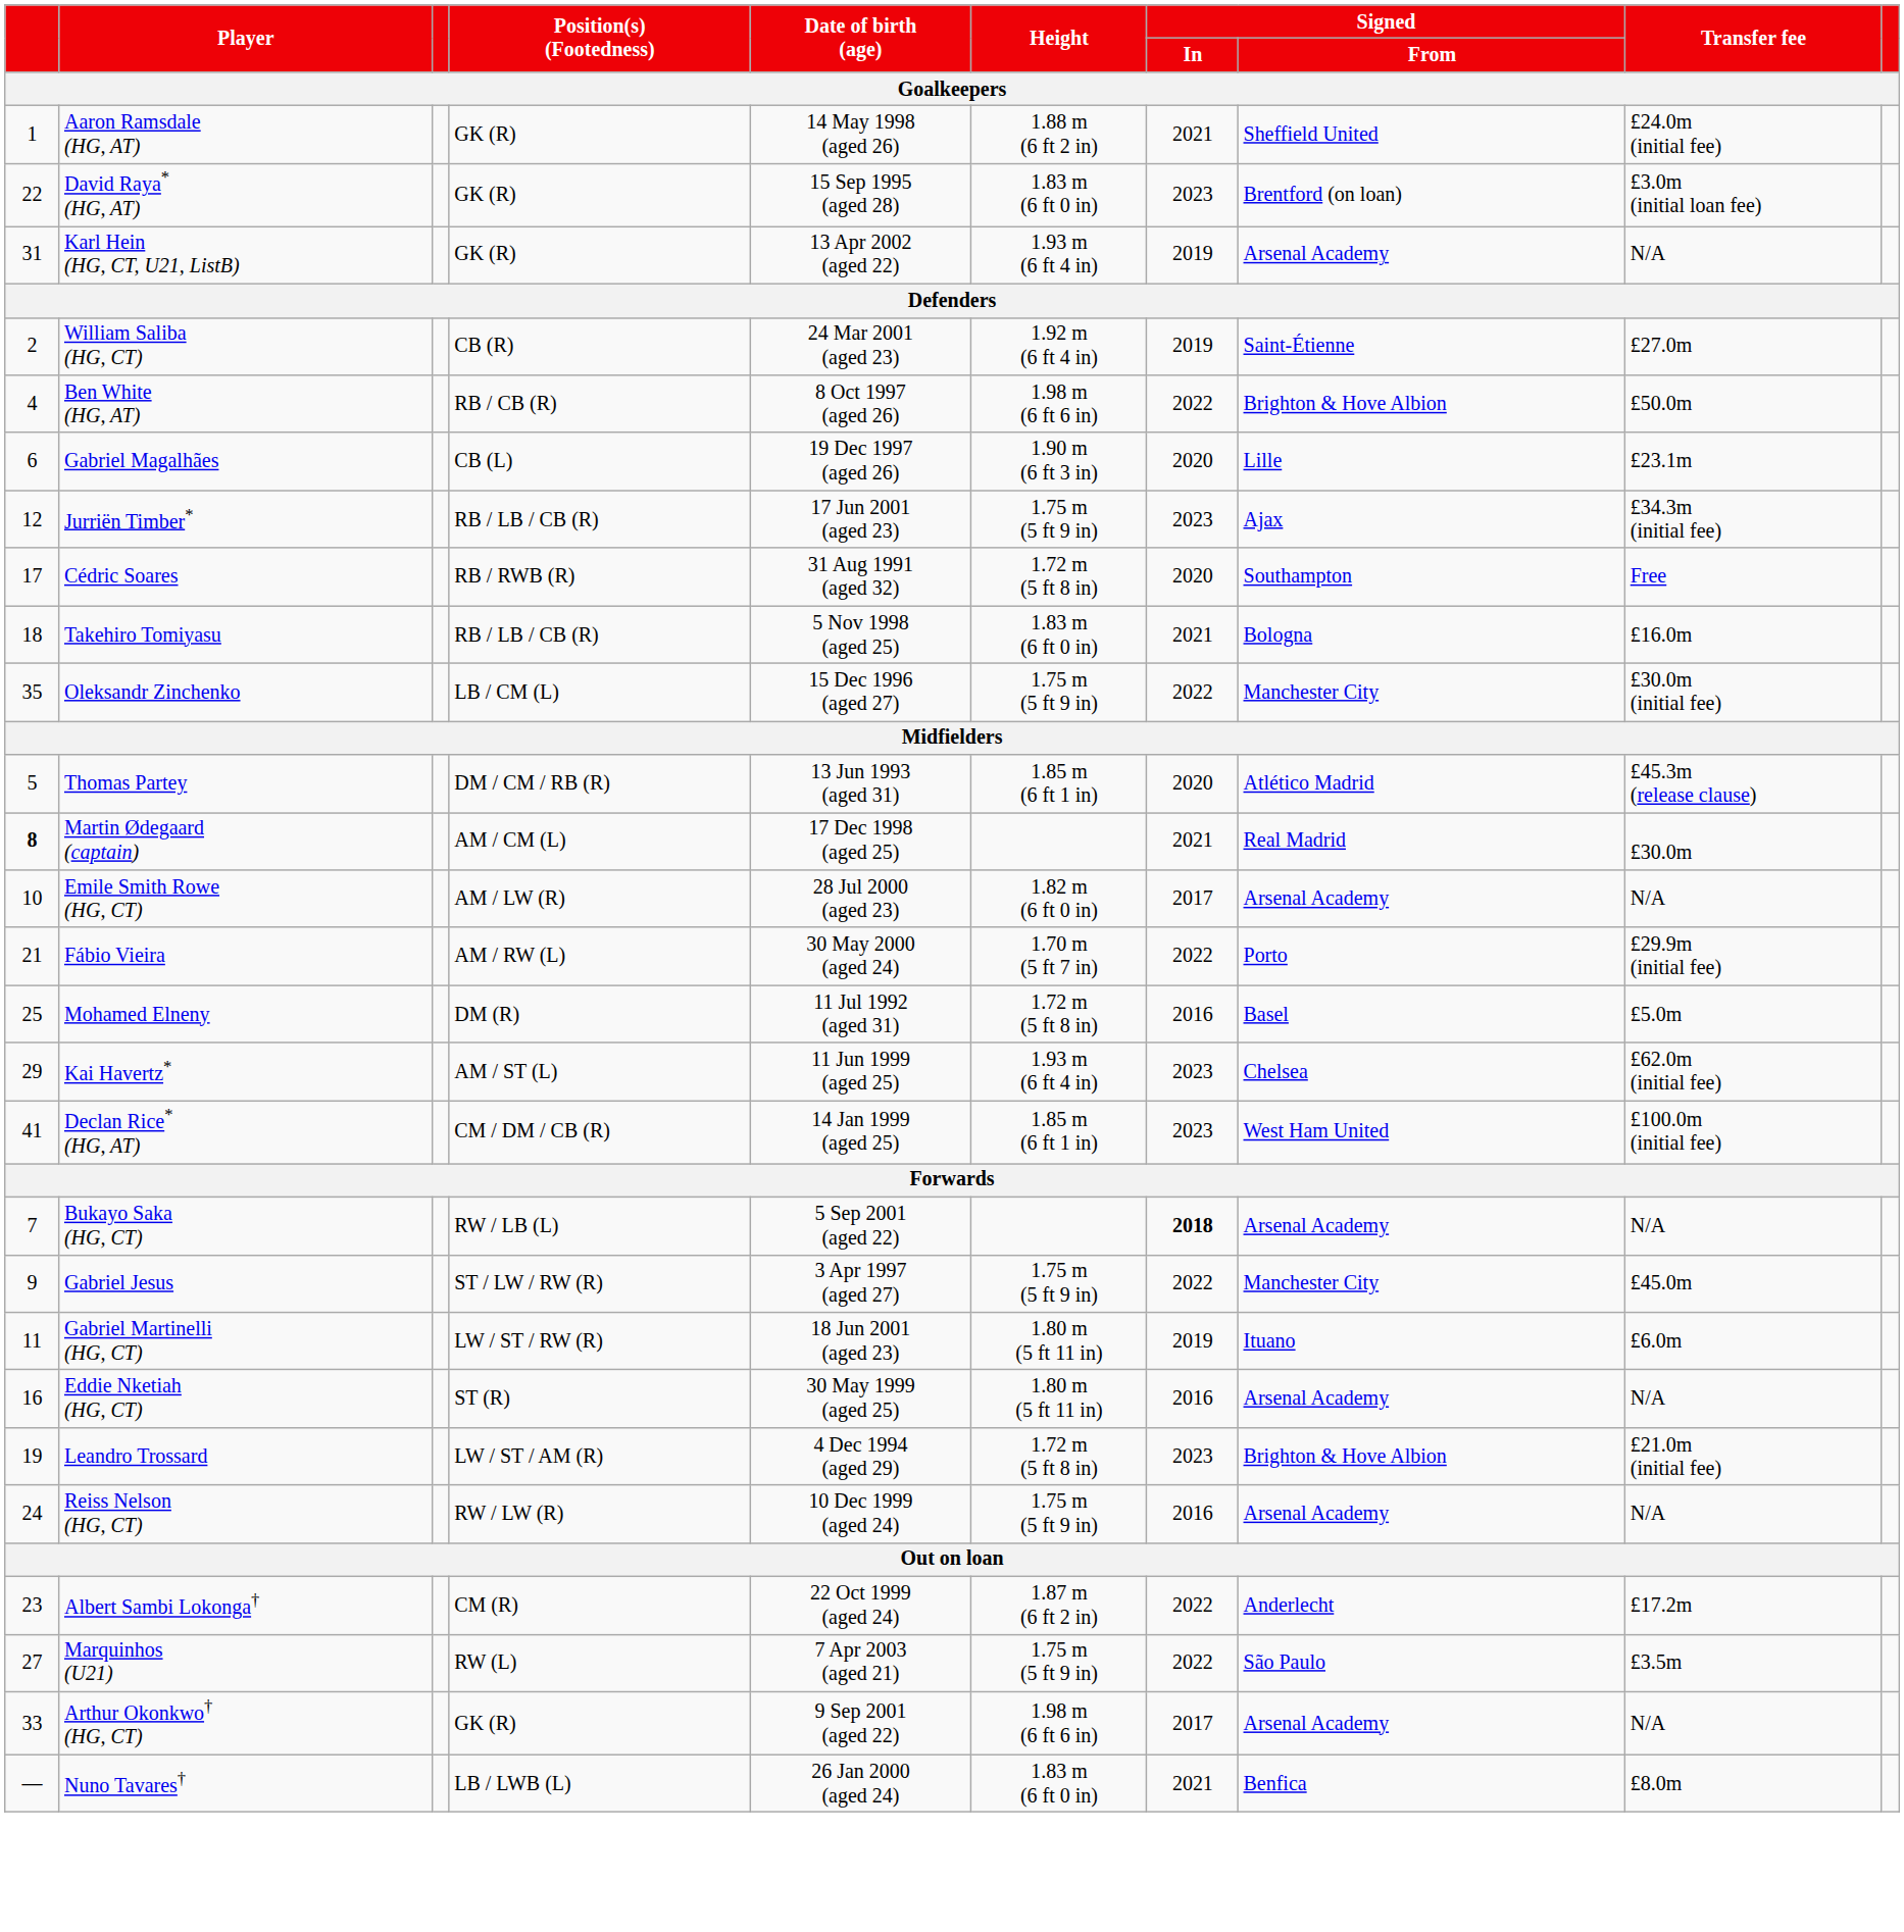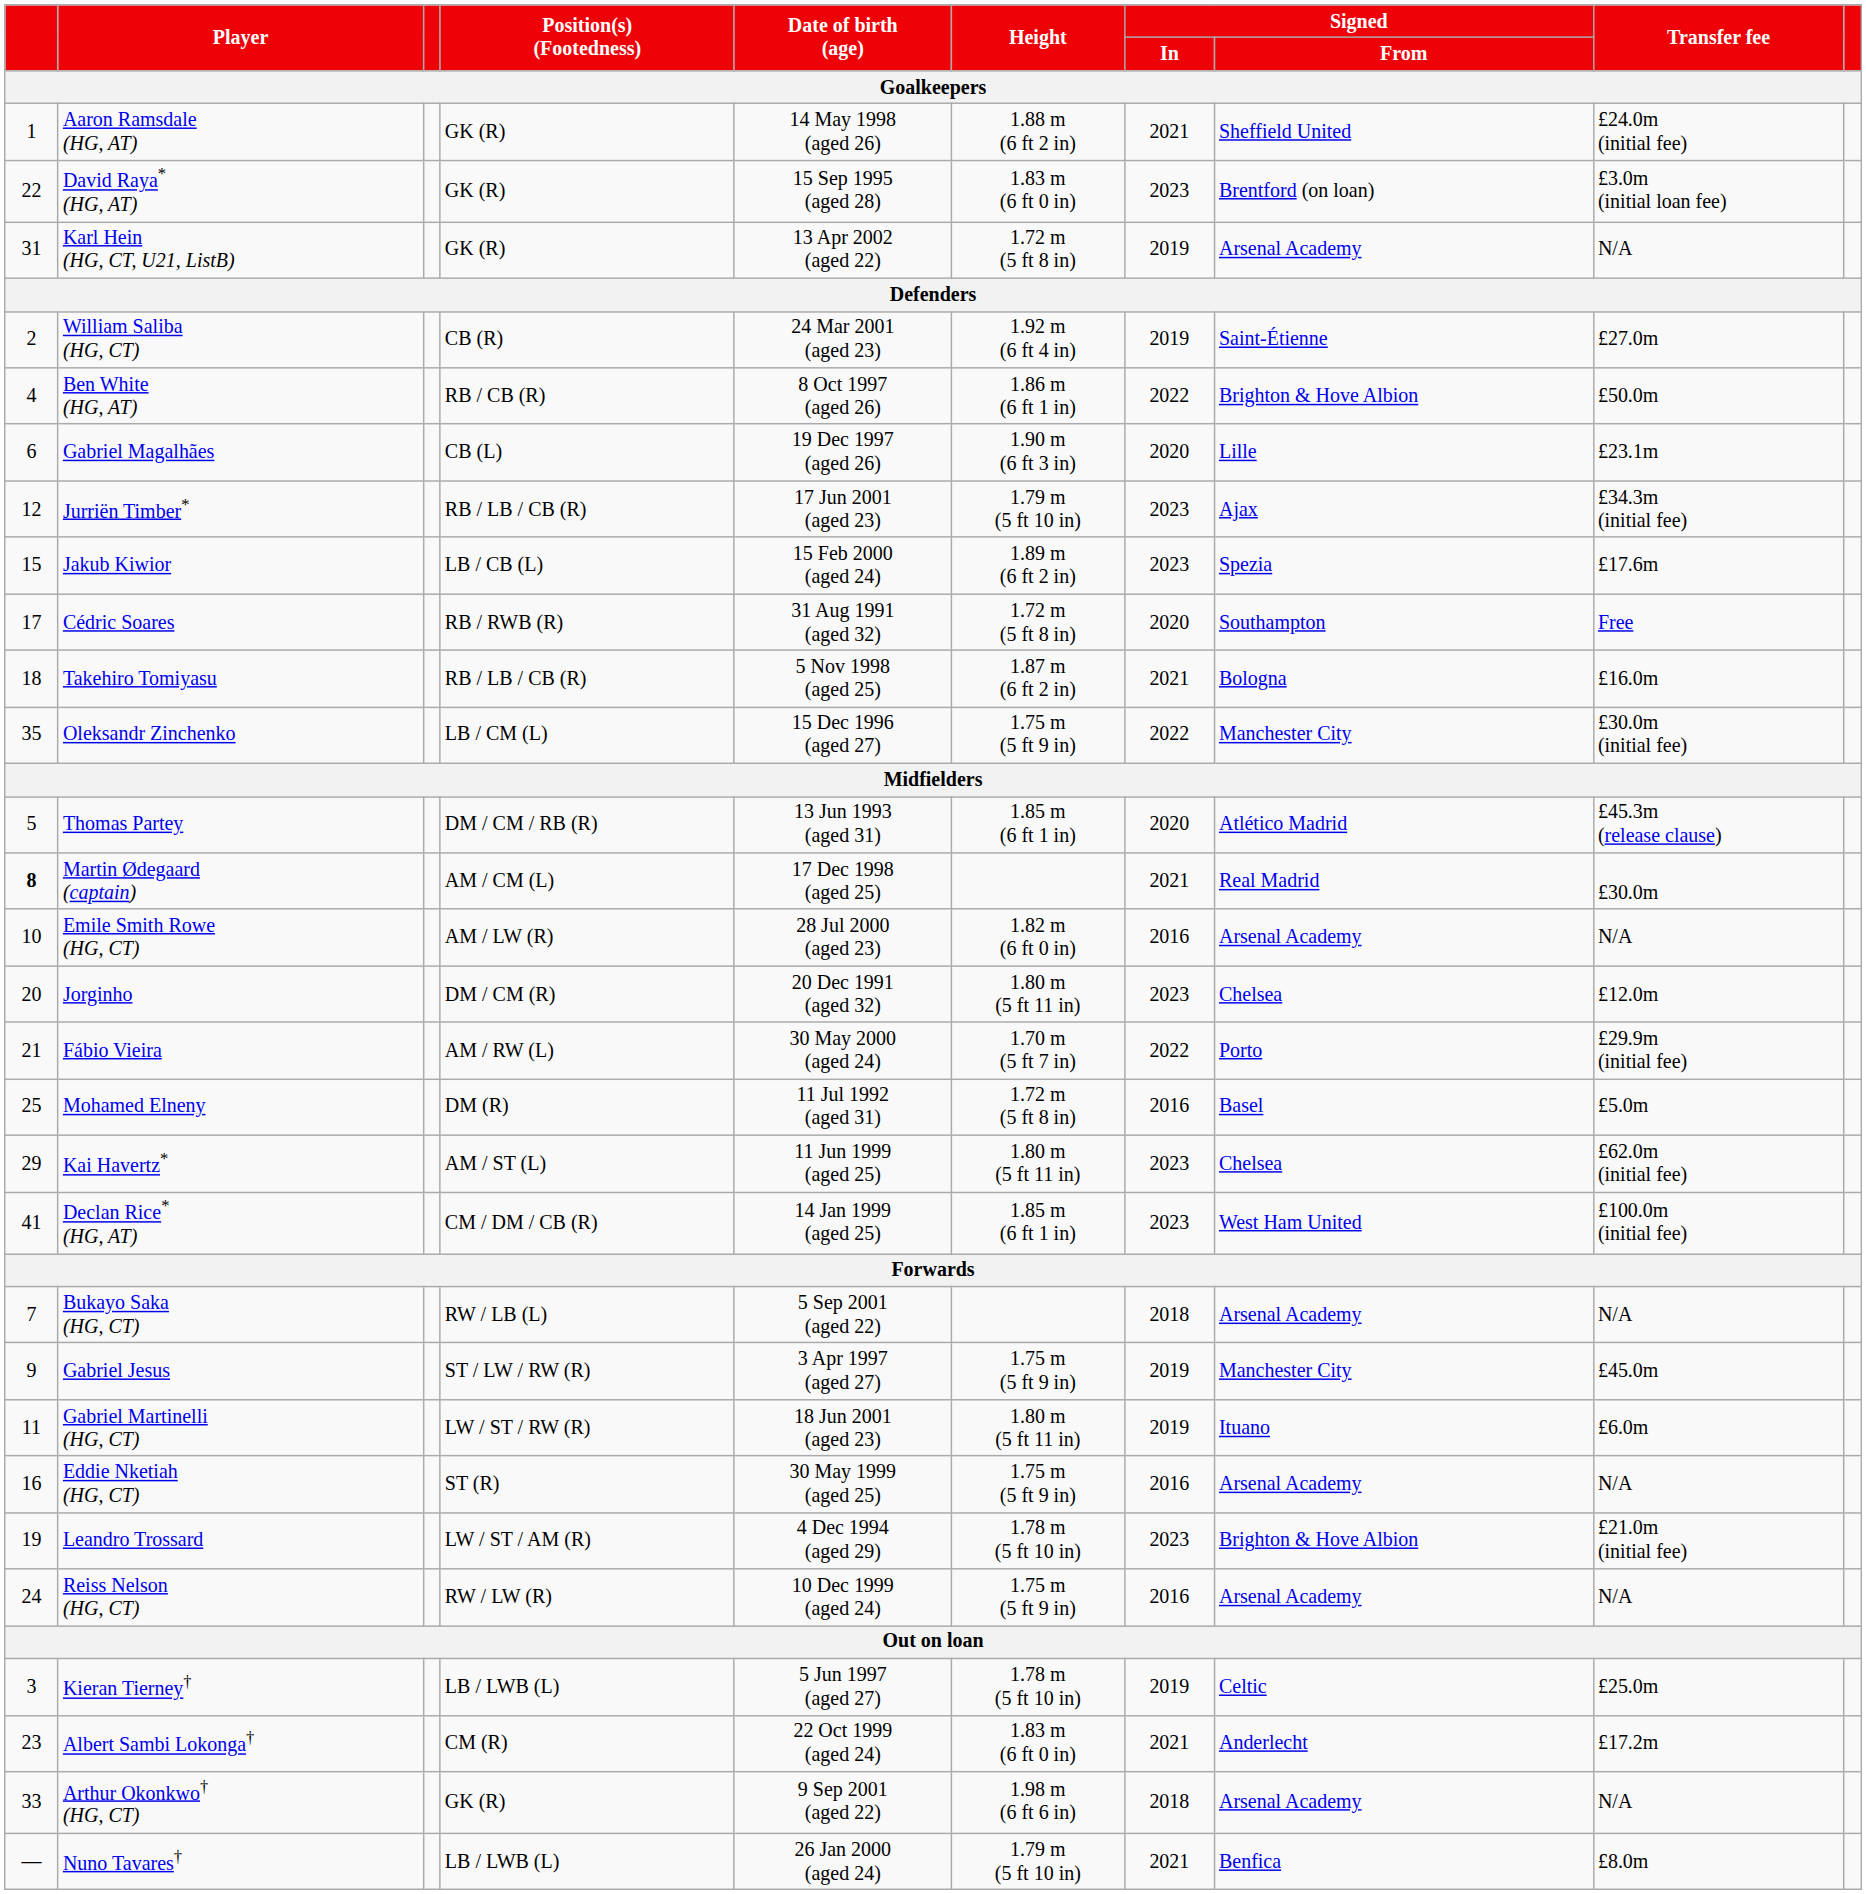Karl Hein (HG, CT, U21, ListB) | Height: 1.93 m (6 ft 4 in) -> 1.72 m (5 ft 8 in)
Ben White (HG, AT) | Height: 1.98 m (6 ft 6 in) -> 1.86 m (6 ft 1 in)
Jurriën Timber* | Height: 1.75 m (5 ft 9 in) -> 1.79 m (5 ft 10 in)
+ row: 15 | Jakub Kiwior | LB / CB (L) | 15 Feb 2000 (aged 24) | 1.89 m (6 ft 2 in) | 2023 | Spezia | £17.6m
Takehiro Tomiyasu | Height: 1.83 m (6 ft 0 in) -> 1.87 m (6 ft 2 in)
Emile Smith Rowe (HG, CT) | Signed / In: 2017 -> 2016
+ row: 20 | Jorginho | DM / CM (R) | 20 Dec 1991 (aged 32) | 1.80 m (5 ft 11 in) | 2023 | Chelsea | £12.0m
Kai Havertz* | Height: 1.93 m (6 ft 4 in) -> 1.80 m (5 ft 11 in)
Bukayo Saka (HG, CT) | Signed / In: bold -> normal
Gabriel Jesus | Signed / In: 2022 -> 2019
Eddie Nketiah (HG, CT) | Height: 1.80 m (5 ft 11 in) -> 1.75 m (5 ft 9 in)
Leandro Trossard | Height: 1.72 m (5 ft 8 in) -> 1.78 m (5 ft 10 in)
+ row: 3 | Kieran Tierney† | LB / LWB (L) | 5 Jun 1997 (aged 27) | 1.78 m (5 ft 10 in) | 2019 | Celtic | £25.0m
Albert Sambi Lokonga† | Height: 1.87 m (6 ft 2 in) -> 1.83 m (6 ft 0 in)
Albert Sambi Lokonga† | Signed / In: 2022 -> 2021
- row: 27 | Marquinhos (U21) | RW (L) | 7 Apr 2003 (aged 21) | 1.75 m (5 ft 9 in) | 2022 | São Paulo | £3.5m
Arthur Okonkwo† (HG, CT) | Signed / In: 2017 -> 2018
Nuno Tavares† | Height: 1.83 m (6 ft 0 in) -> 1.79 m (5 ft 10 in)
